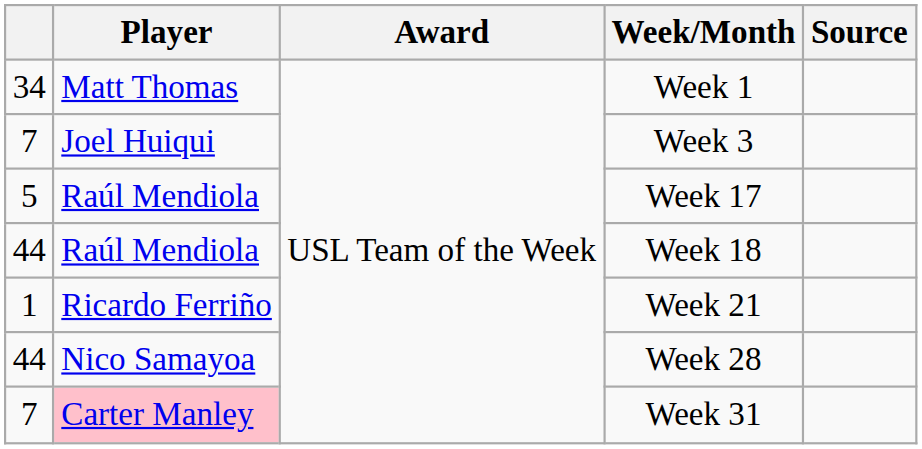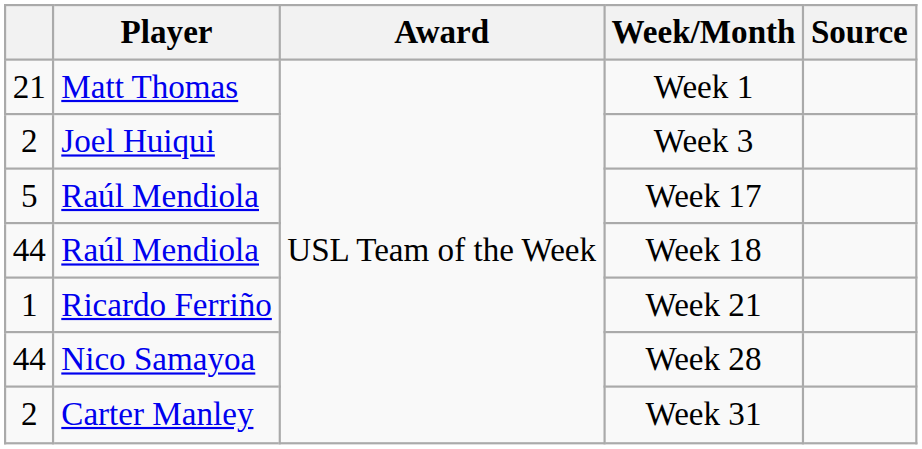Week 1 | column 1: 34 -> 21
Week 3 | column 1: 7 -> 2
Week 31 | column 1: 7 -> 2
Week 31 | Player: pink background -> no background
